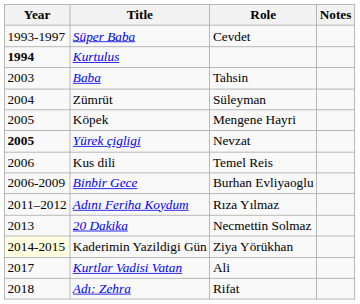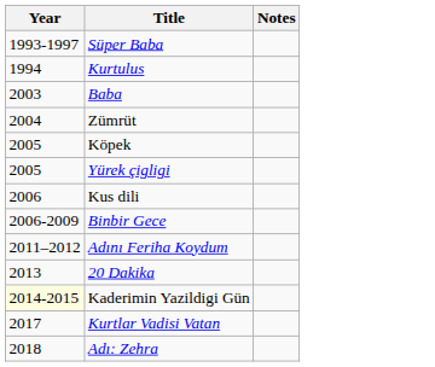- column: Role | Cevdet | Tahsin | Süleyman | Mengene Hayri | Nevzat | Temel Reis | Burhan Evliyaoglu | Rıza Yılmaz | Necmettin Solmaz | Ziya Yörükhan | Ali | Rifat
Kurtulus | Year: bold -> normal
Yürek çigligi | Year: bold -> normal
